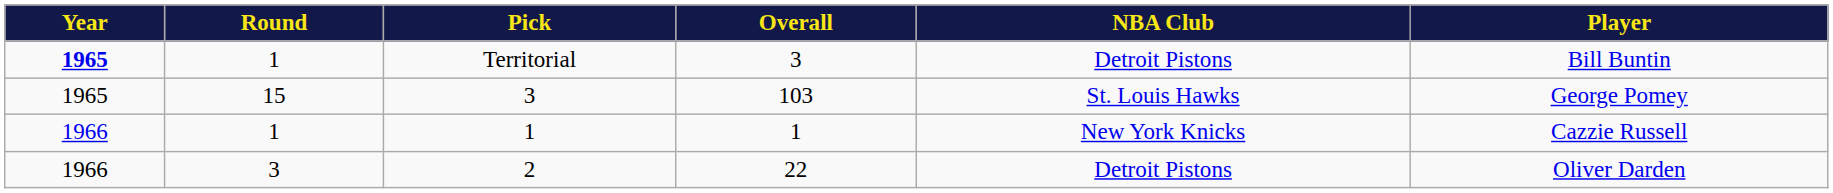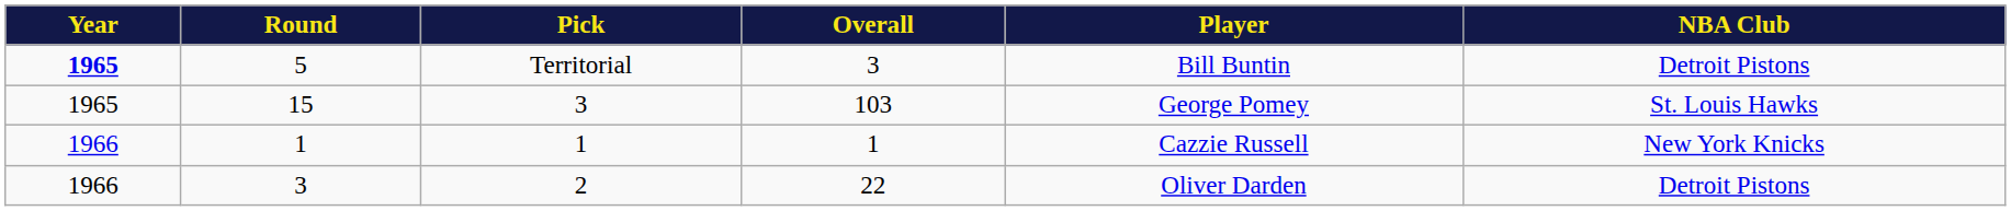columns swapped: Player <-> NBA Club
Territorial | Round: 1 -> 5
